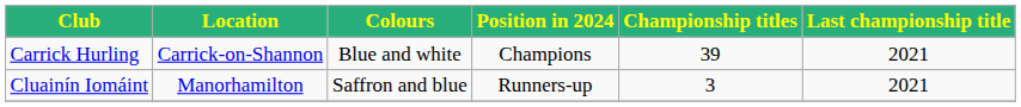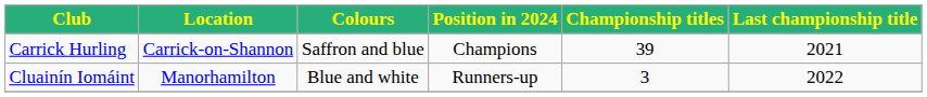Carrick Hurling | Colours: Blue and white -> Saffron and blue
Cluainín Iomáint | Colours: Saffron and blue -> Blue and white
Cluainín Iomáint | Last championship title: 2021 -> 2022
